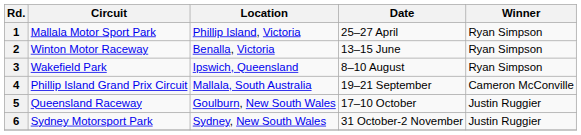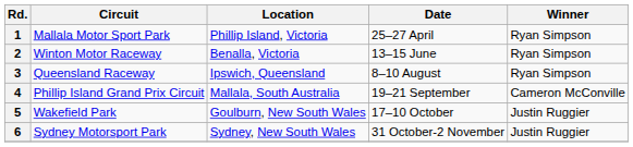3 | Circuit: Wakefield Park -> Queensland Raceway
5 | Circuit: Queensland Raceway -> Wakefield Park
